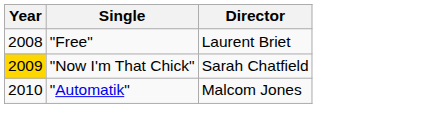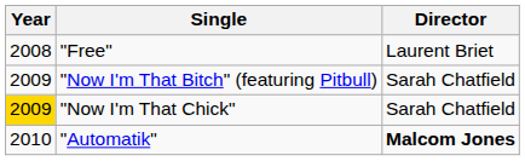+ row: 2009 | "Now I'm That Bitch" (featuring Pitbull) | Sarah Chatfield
"Automatik" | Director: normal -> bold
